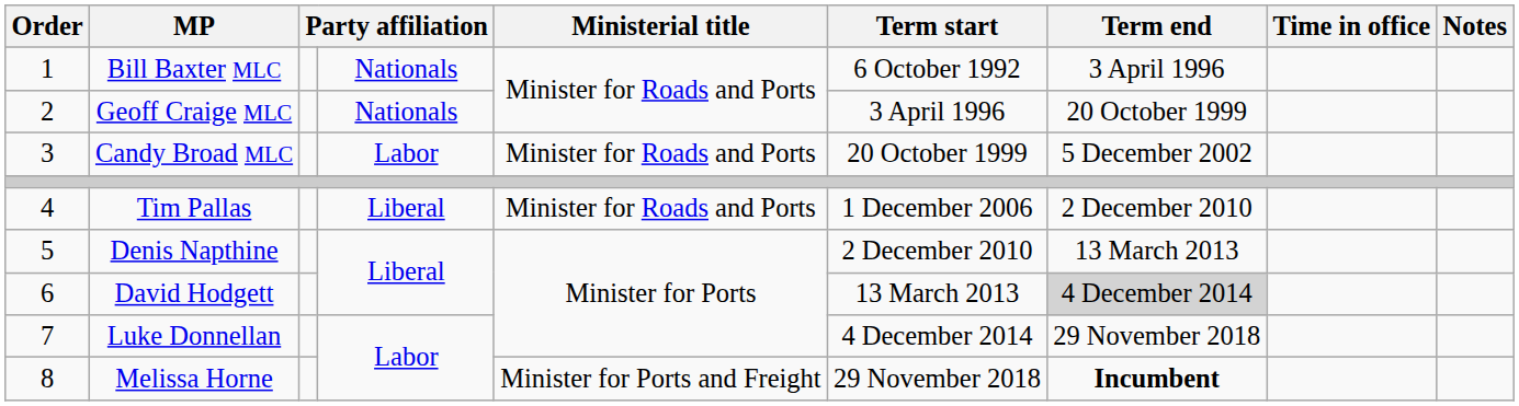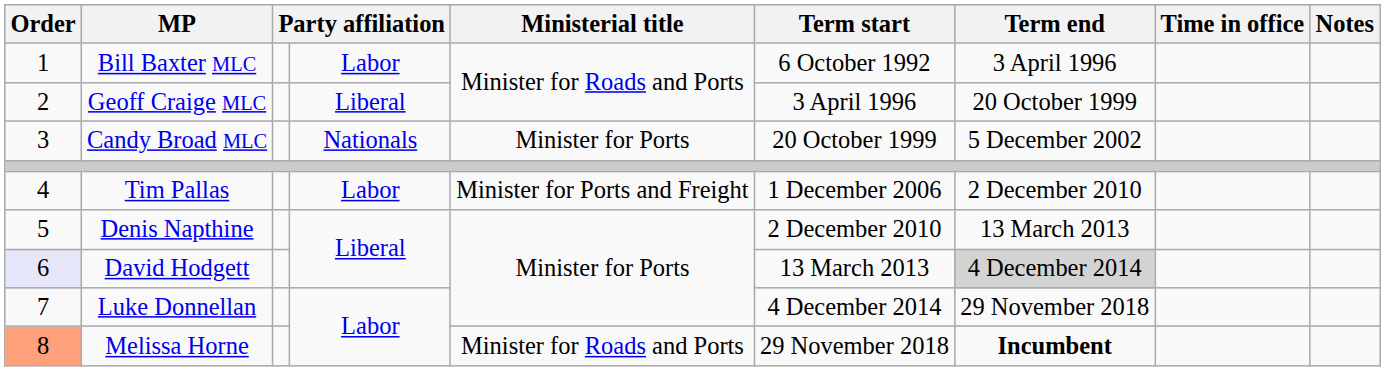Bill Baxter MLC | column 4: Nationals -> Labor
Geoff Craige MLC | column 4: Nationals -> Liberal
Candy Broad MLC | column 4: Labor -> Nationals
Candy Broad MLC | Ministerial title: Minister for Roads and Ports -> Minister for Ports
Tim Pallas | column 4: Liberal -> Labor
Tim Pallas | Ministerial title: Minister for Roads and Ports -> Minister for Ports and Freight
David Hodgett | Order: no background -> lavender background
Melissa Horne | Order: no background -> lightsalmon background
Melissa Horne | Ministerial title: Minister for Ports and Freight -> Minister for Roads and Ports
